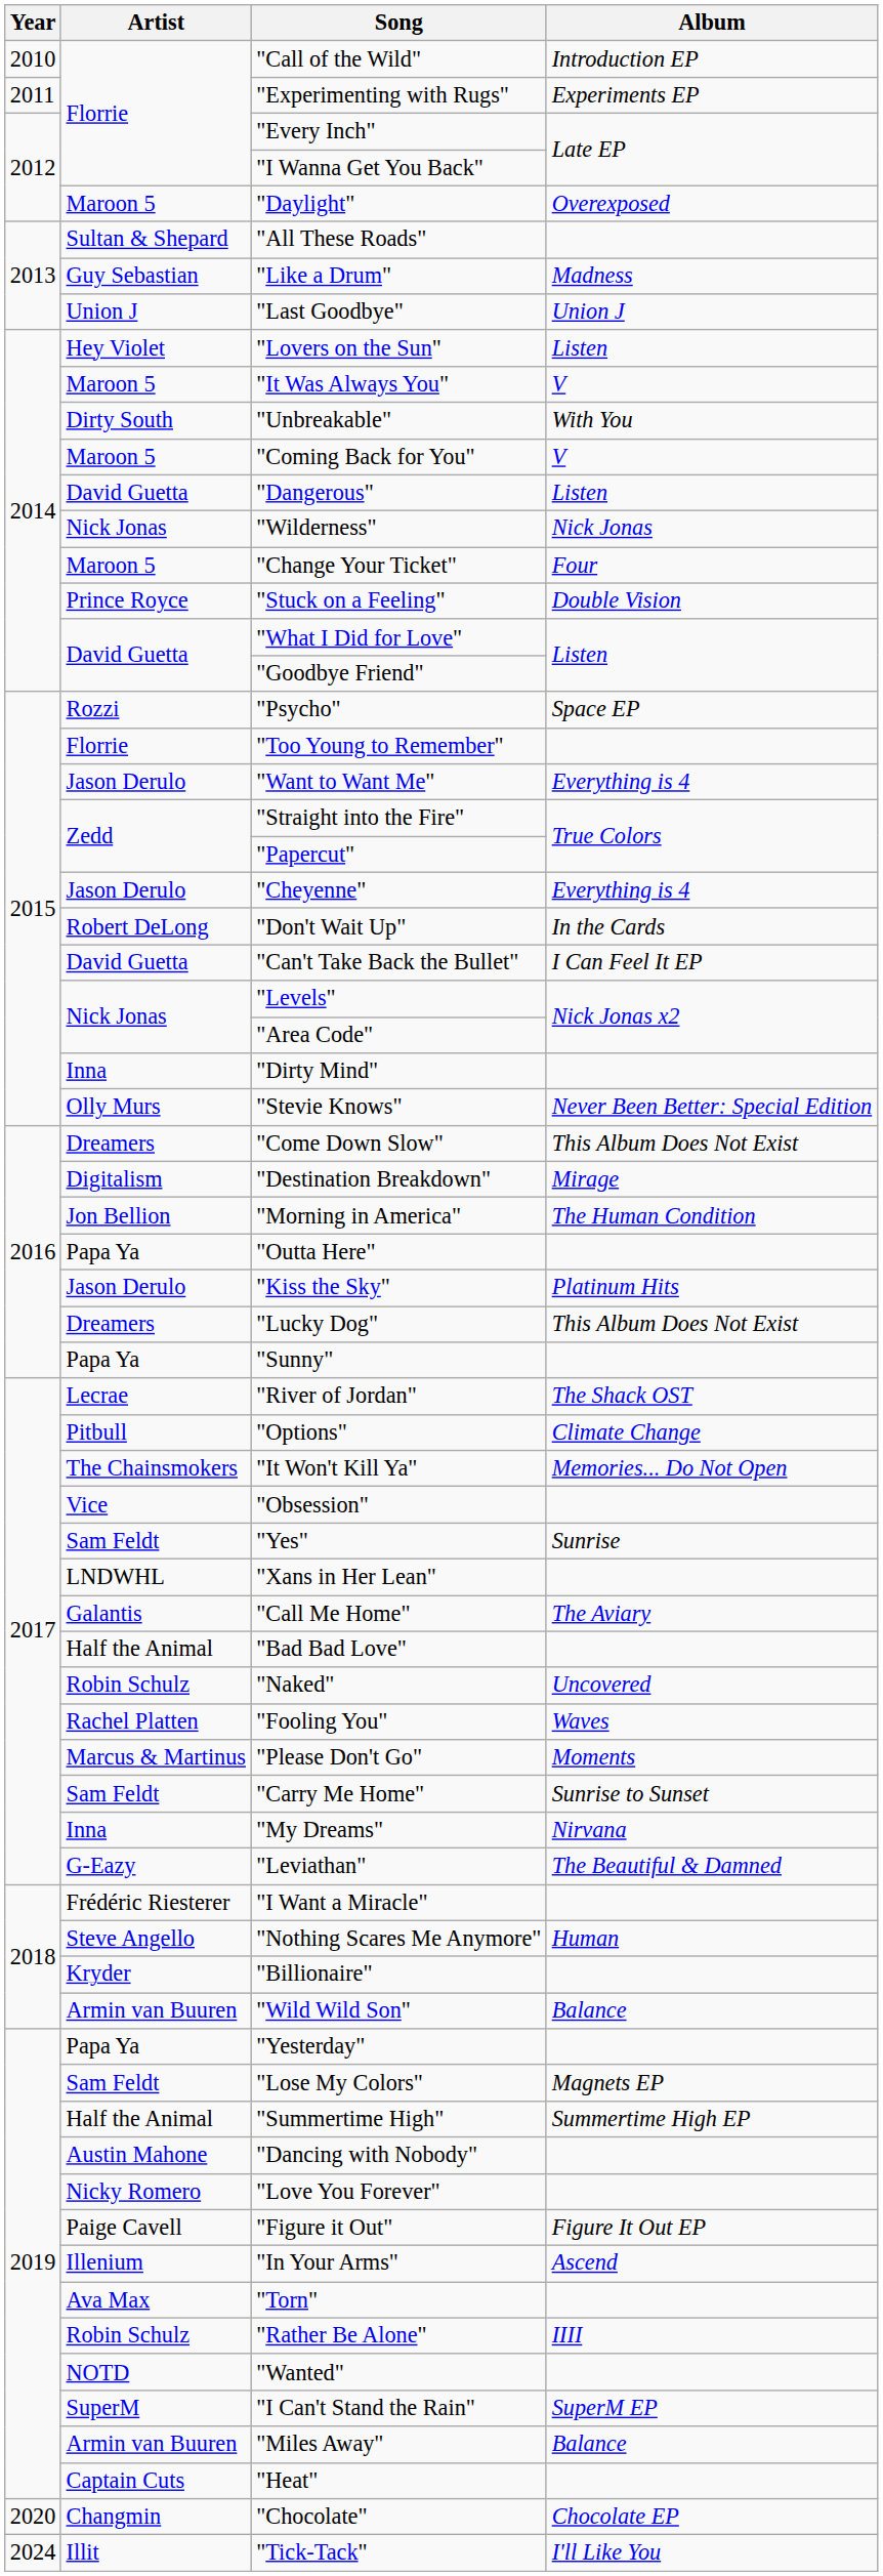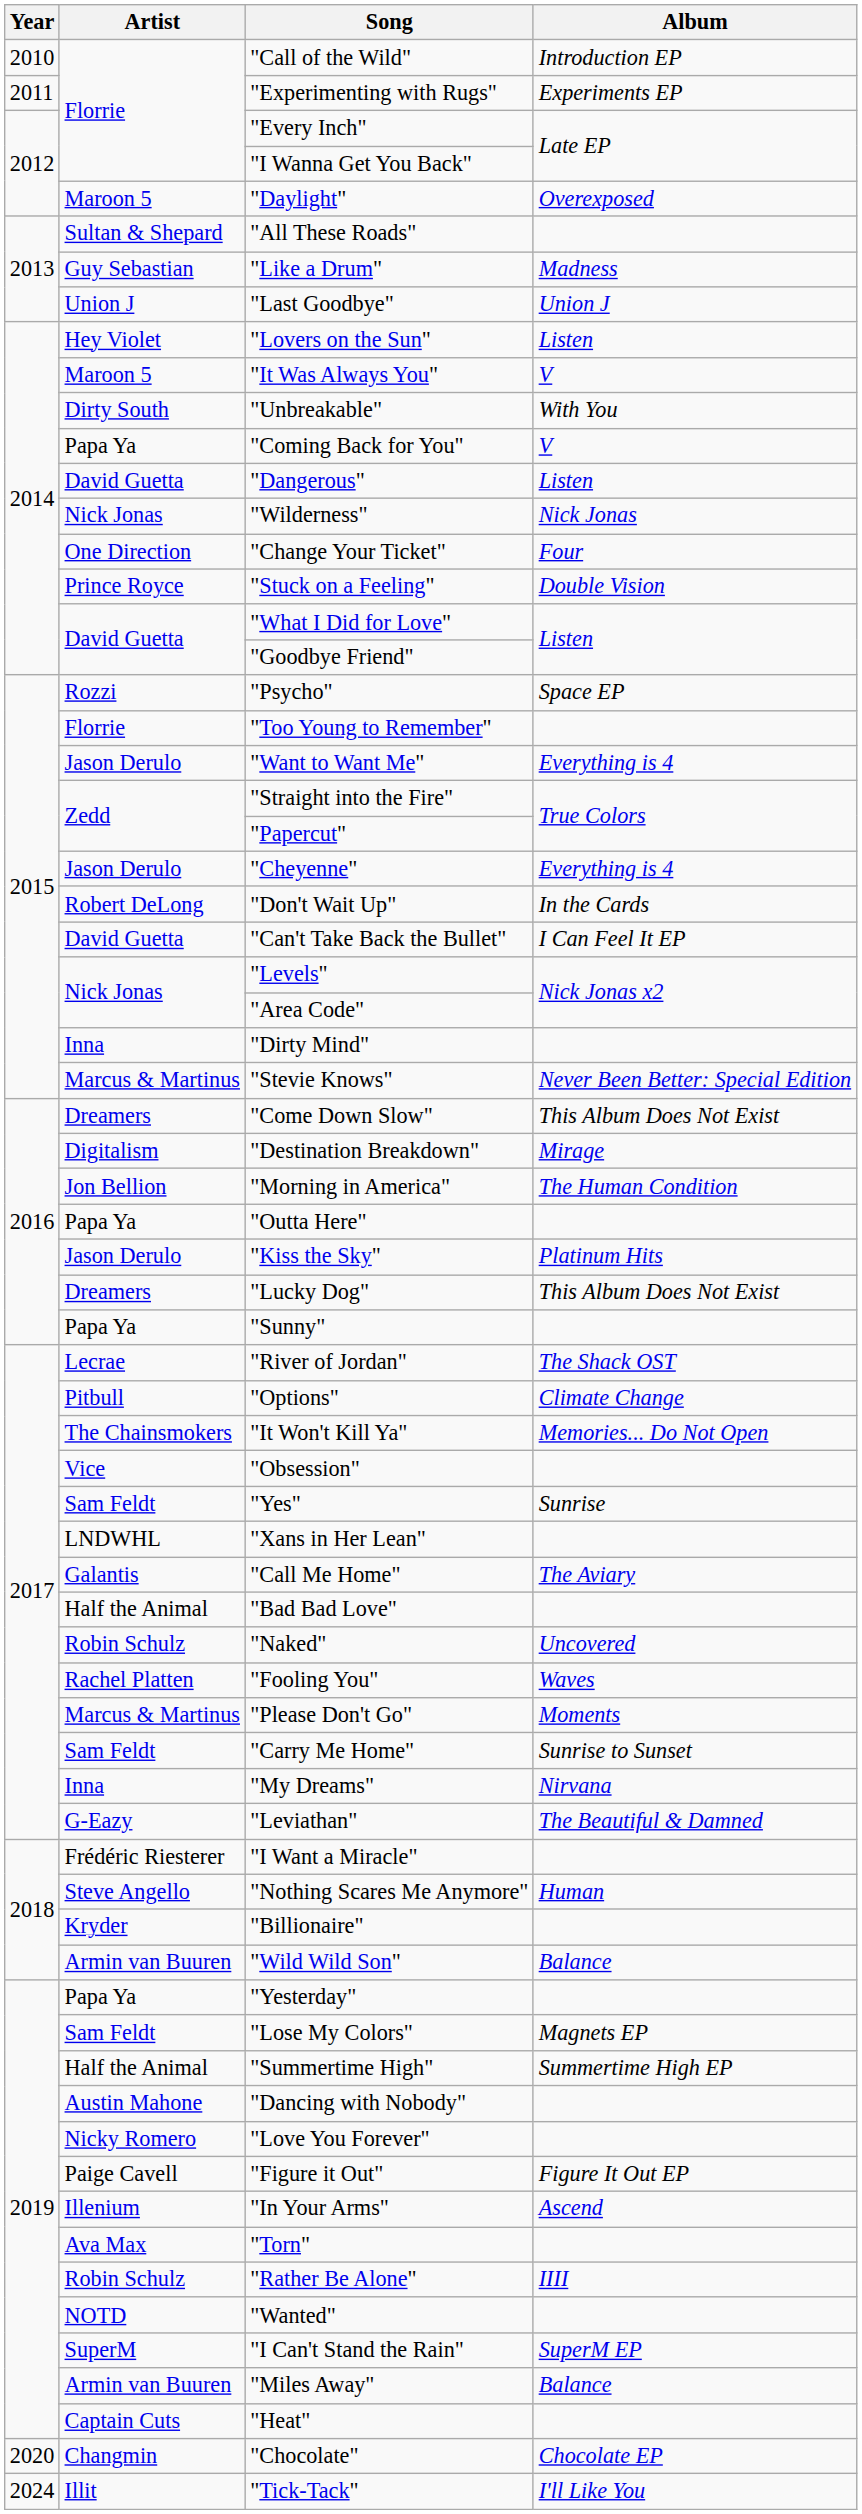"Coming Back for You" | Artist: Maroon 5 -> Papa Ya
"Change Your Ticket" | Artist: Maroon 5 -> One Direction
"Stevie Knows" | Artist: Olly Murs -> Marcus & Martinus
